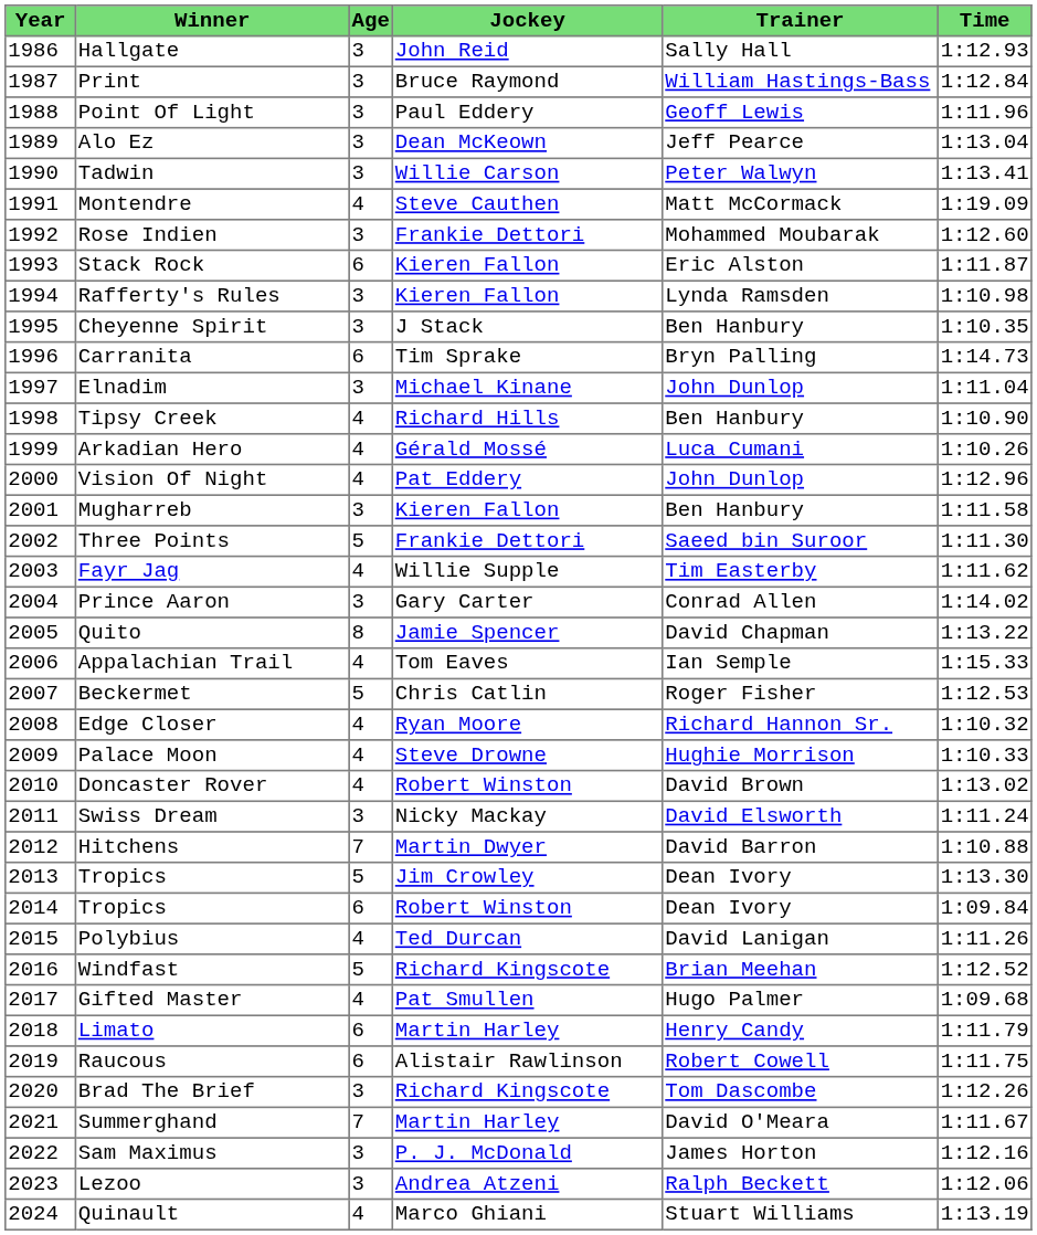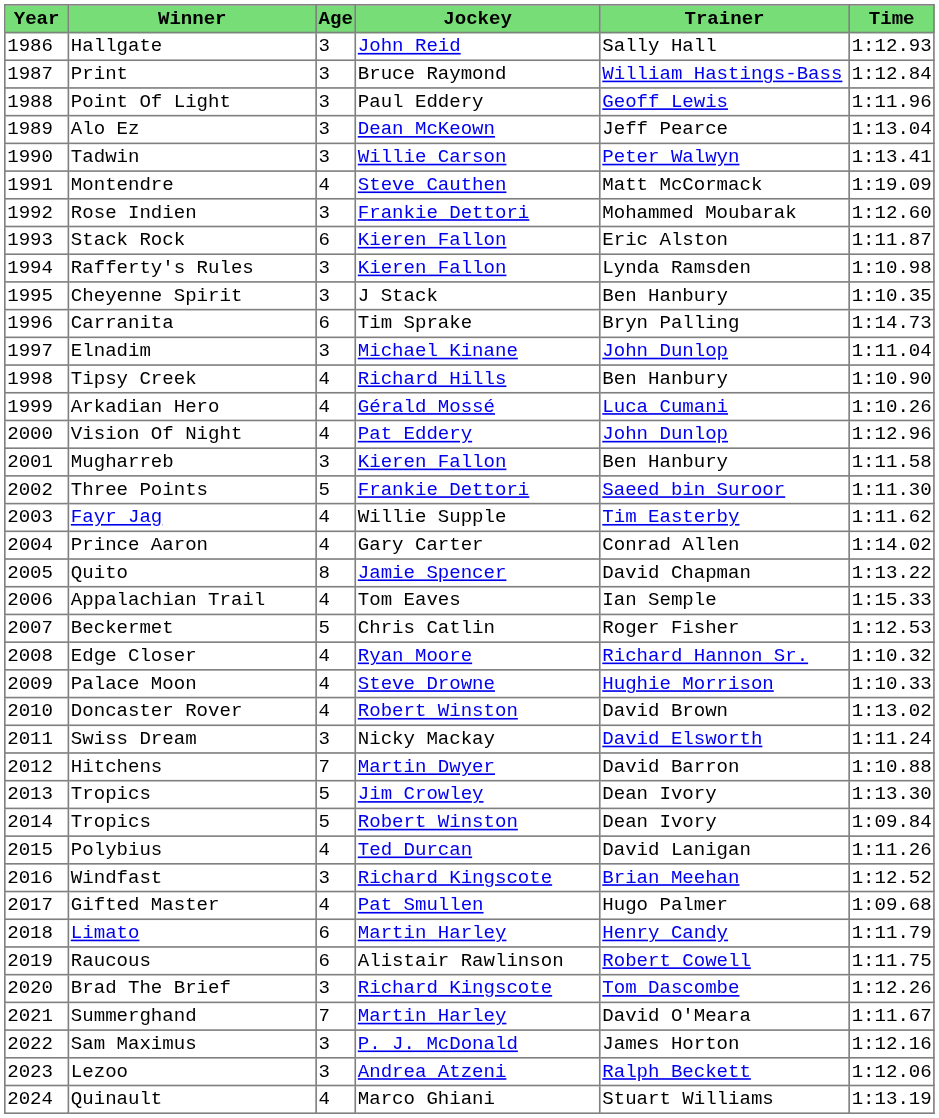Prince Aaron | Age: 3 -> 4
2014 / Tropics | Age: 6 -> 5
Windfast | Age: 5 -> 3
